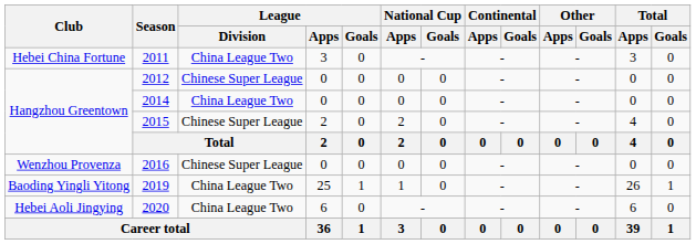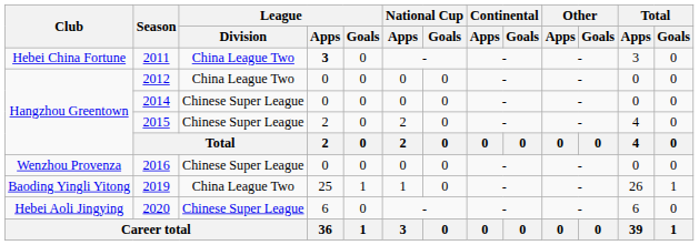2011 | League / Apps: normal -> bold
2012 | League / Division: Chinese Super League -> China League Two
2014 | League / Division: China League Two -> Chinese Super League
2020 | League / Division: China League Two -> Chinese Super League
